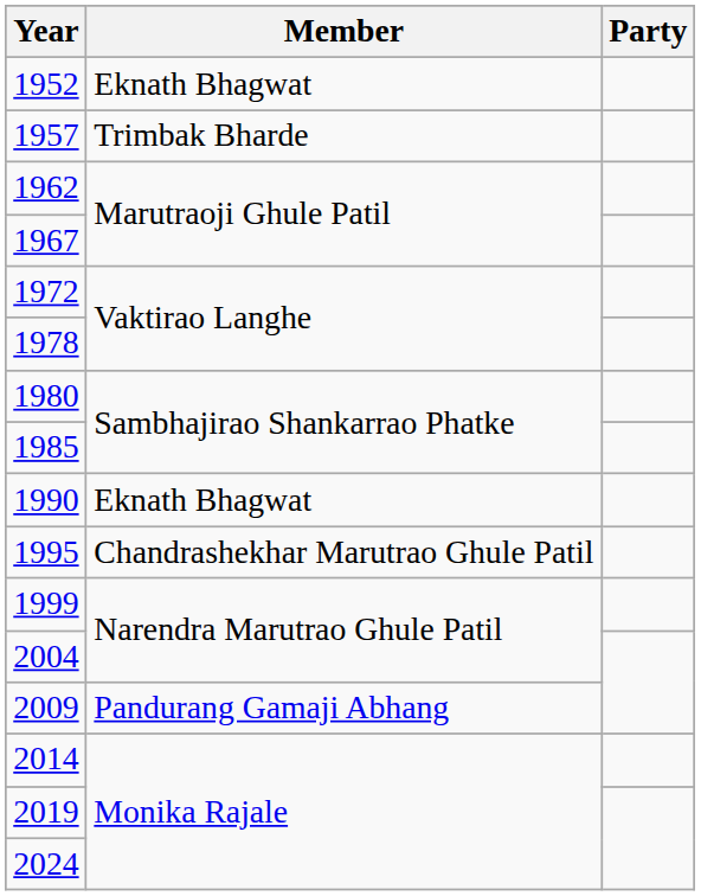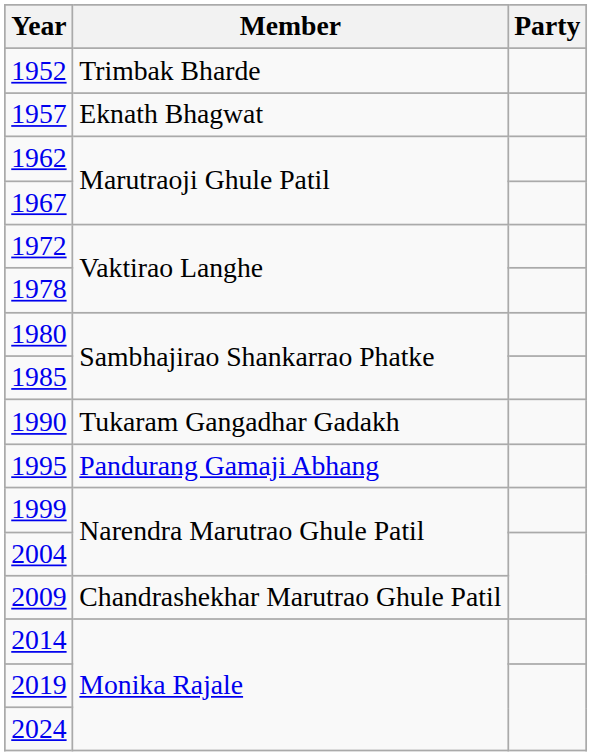1952 | Member: Eknath Bhagwat -> Trimbak Bharde
1957 | Member: Trimbak Bharde -> Eknath Bhagwat
1990 | Member: Eknath Bhagwat -> Tukaram Gangadhar Gadakh
1995 | Member: Chandrashekhar Marutrao Ghule Patil -> Pandurang Gamaji Abhang
2009 | Member: Pandurang Gamaji Abhang -> Chandrashekhar Marutrao Ghule Patil
